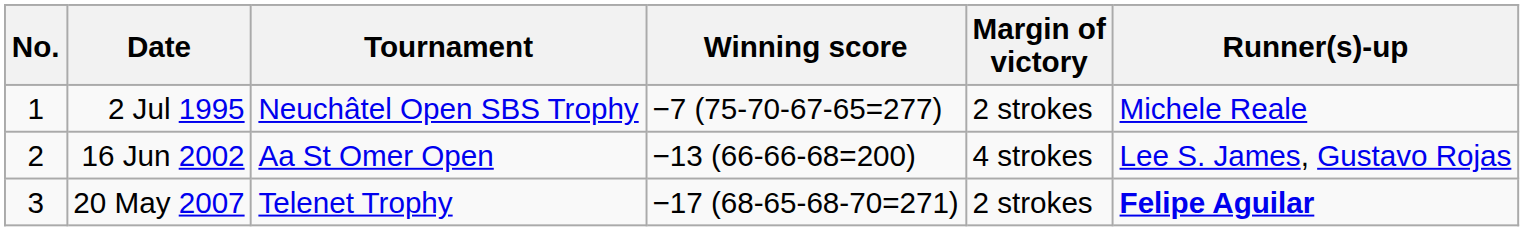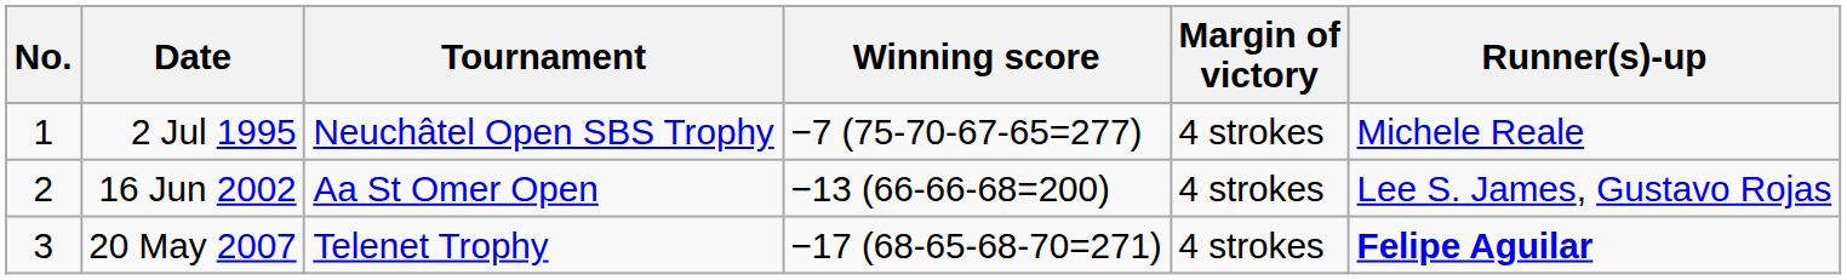2 Jul 1995 | Margin of victory: 2 strokes -> 4 strokes
20 May 2007 | Margin of victory: 2 strokes -> 4 strokes
